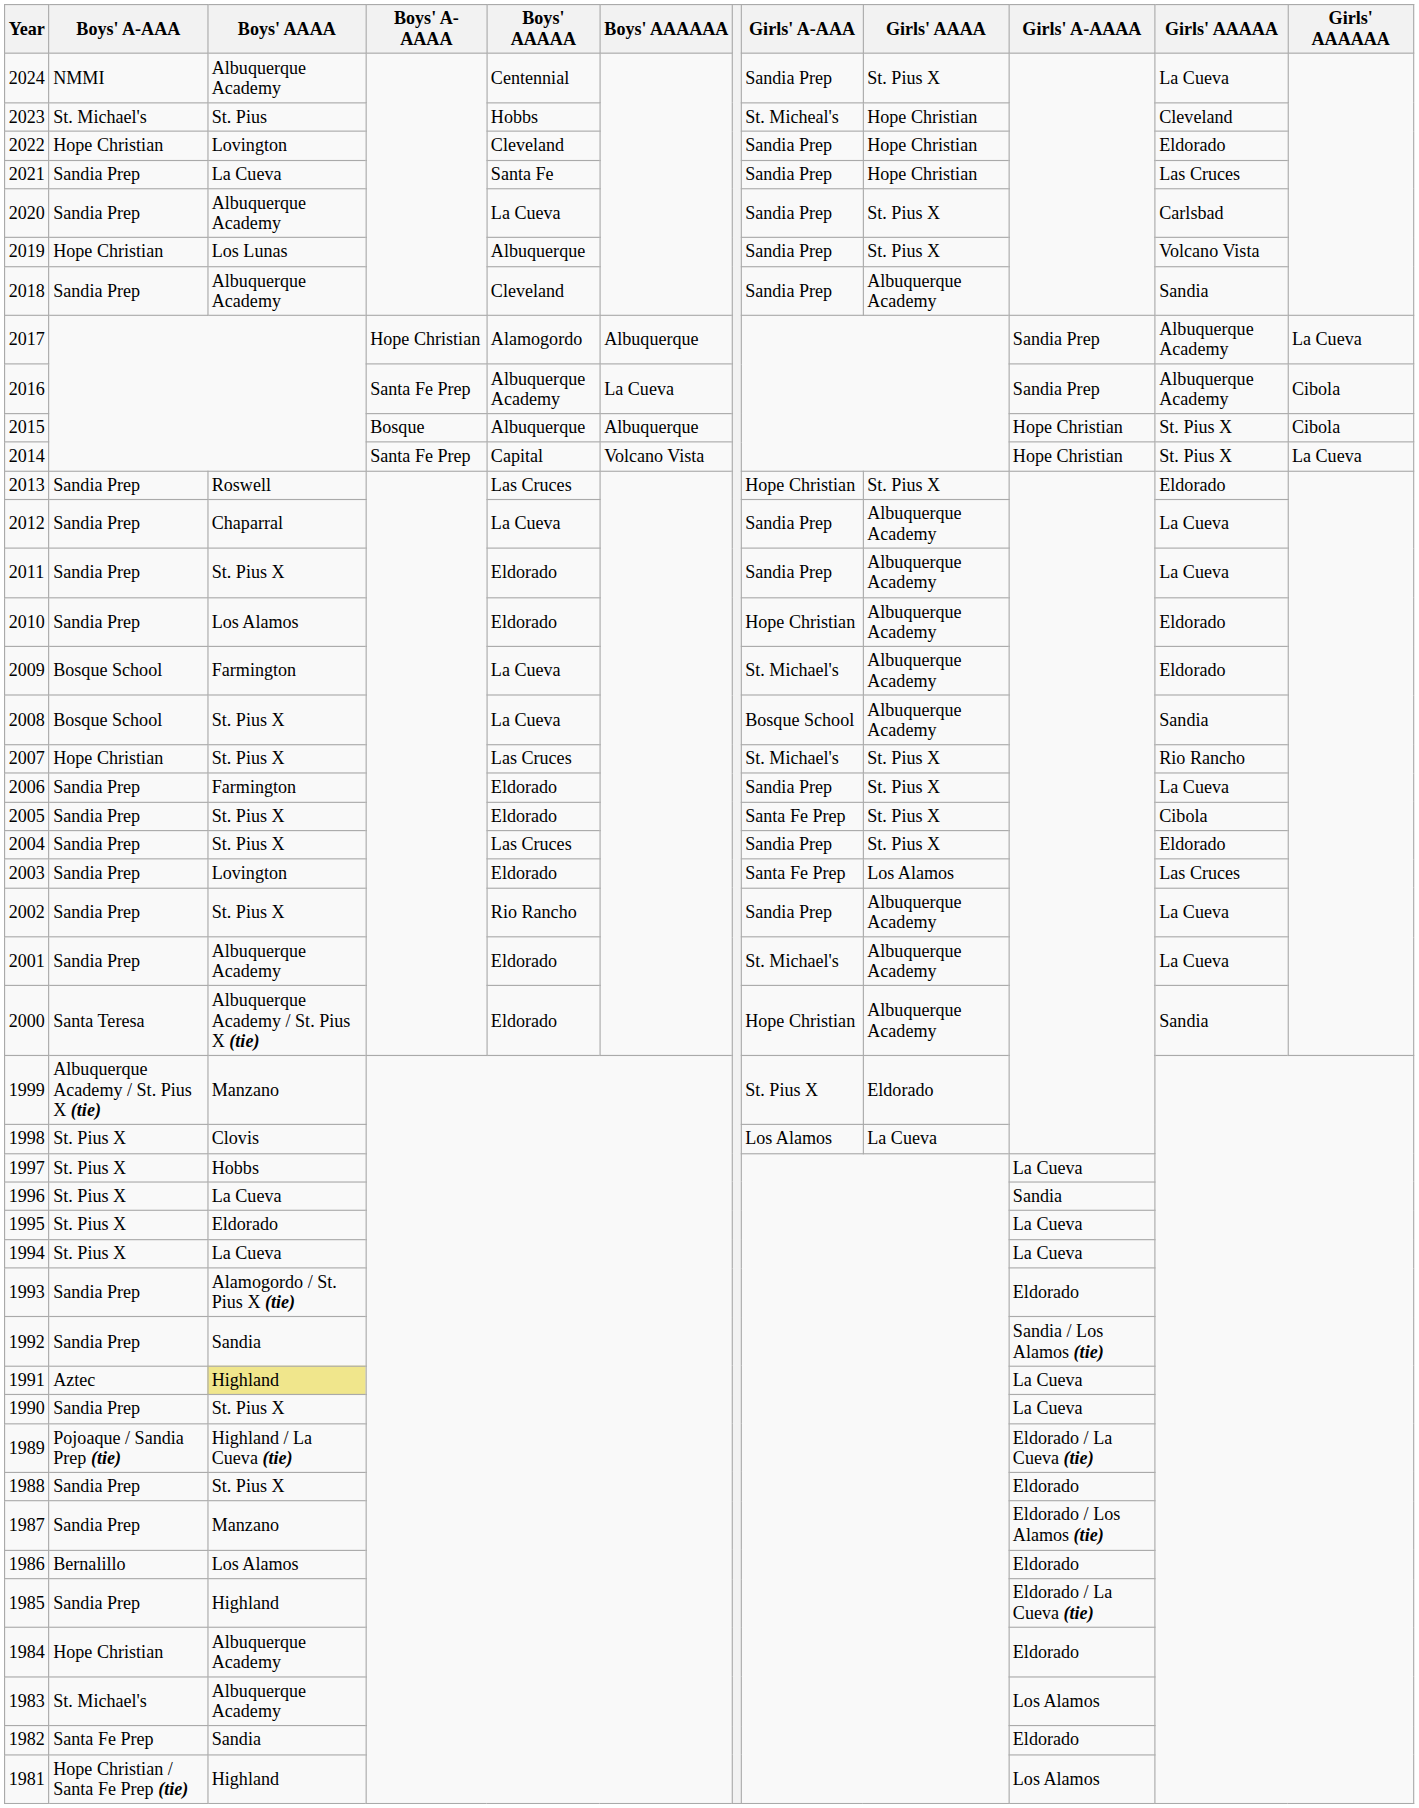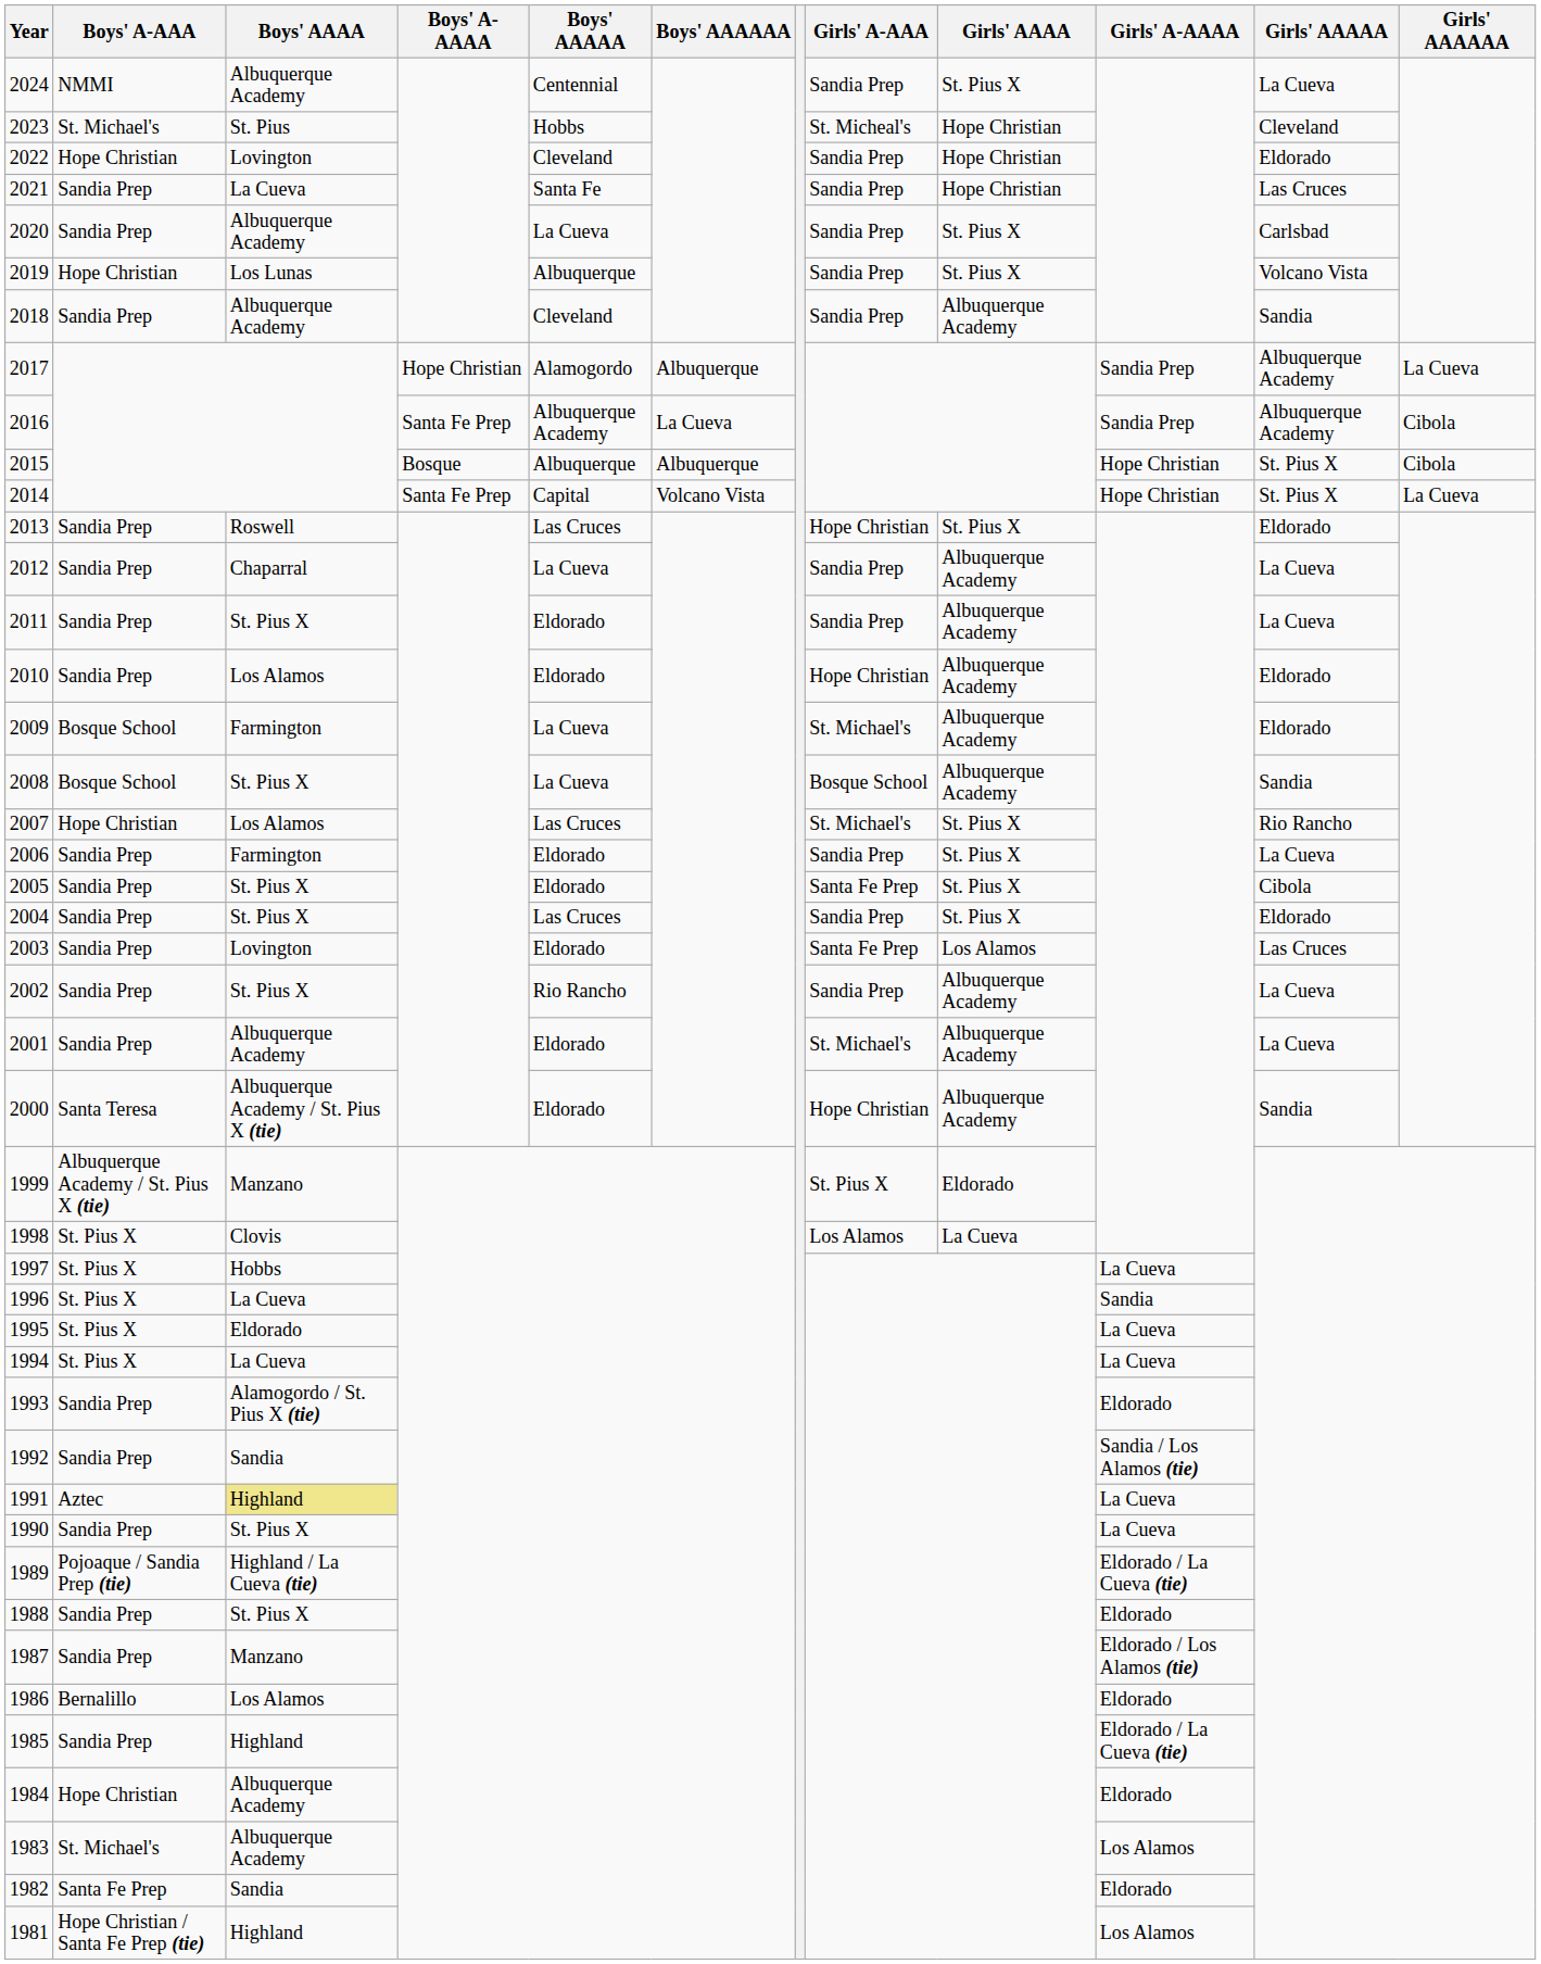2007 | Boys' AAAA: St. Pius X -> Los Alamos
